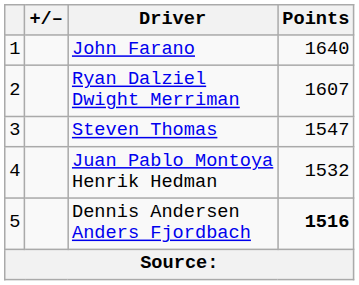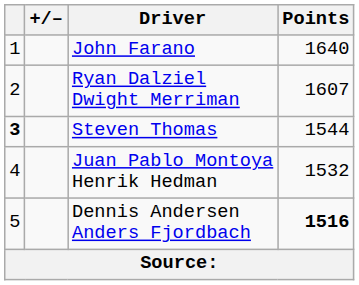Steven Thomas | column 1: normal -> bold
Steven Thomas | Points: 1547 -> 1544
